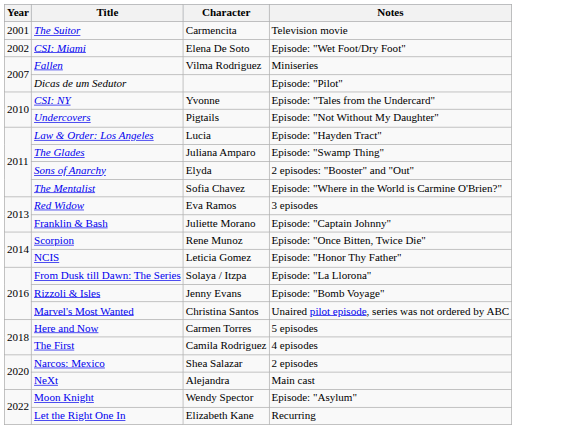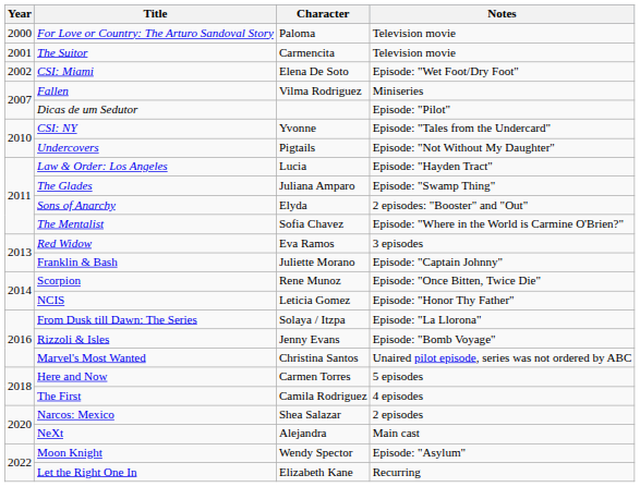+ row: 2000 | For Love or Country: The Arturo Sandoval Story | Paloma | Television movie
